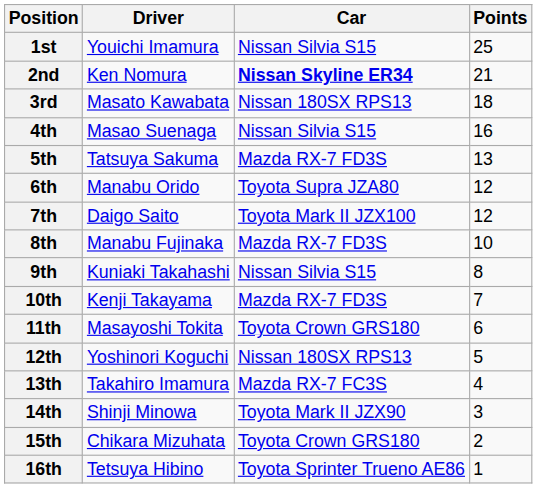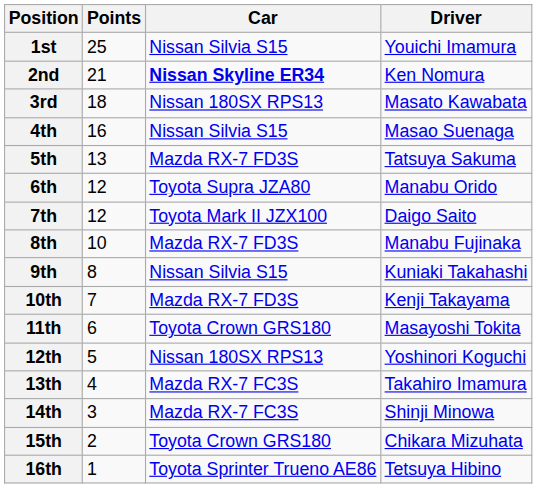columns swapped: Driver <-> Points
14th | Car: Toyota Mark II JZX90 -> Mazda RX-7 FC3S
